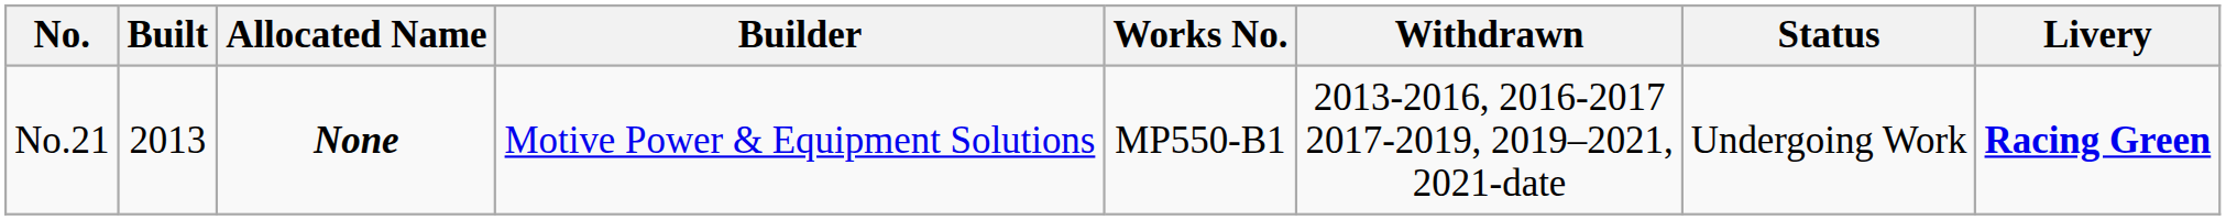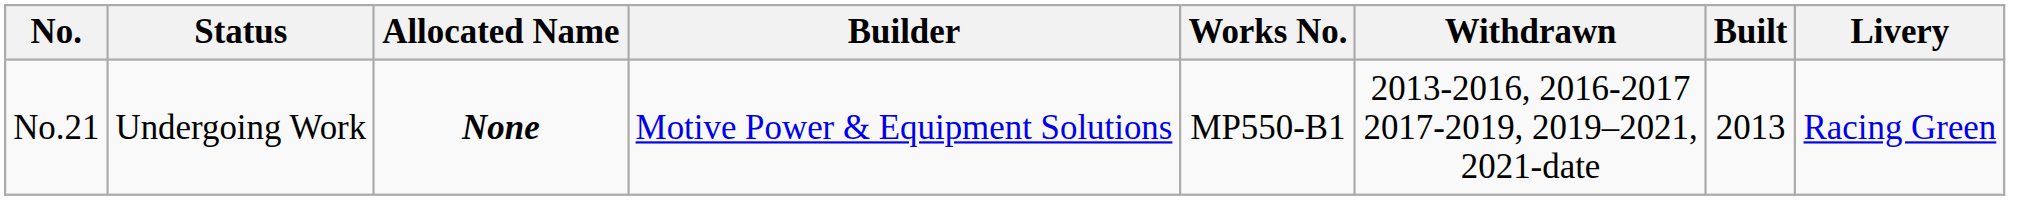columns swapped: Built <-> Status
No.21 | Livery: bold -> normal
